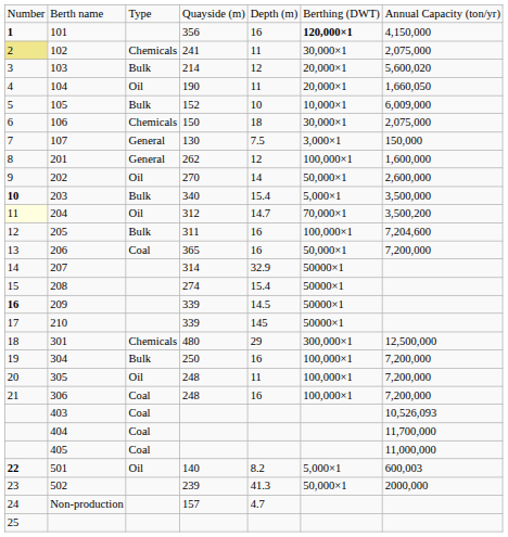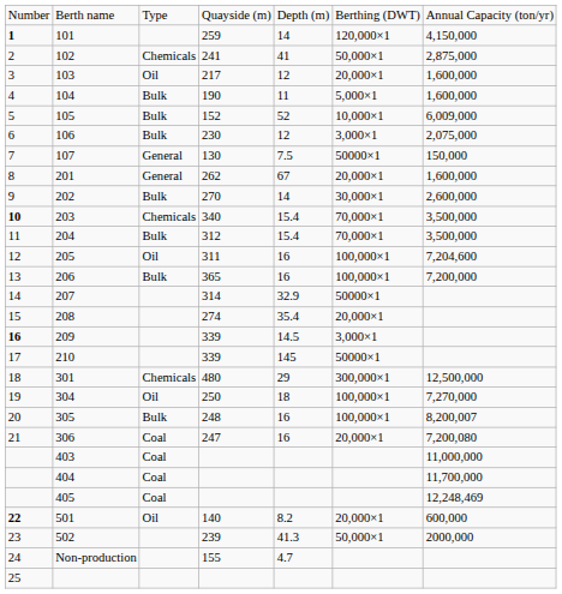101 | column 4: 356 -> 259
101 | column 5: 16 -> 14
101 | column 6: bold -> normal
102 | column 1: khaki background -> no background
102 | column 5: 11 -> 41
102 | column 6: 30,000×1 -> 50,000×1
102 | column 7: 2,075,000 -> 2,875,000
103 | column 3: Bulk -> Oil
103 | column 4: 214 -> 217
103 | column 7: 5,600,020 -> 1,600,000
104 | column 3: Oil -> Bulk
104 | column 6: 20,000×1 -> 5,000×1
104 | column 7: 1,660,050 -> 1,600,000
105 | column 5: 10 -> 52
106 | column 3: Chemicals -> Bulk
106 | column 4: 150 -> 230
106 | column 5: 18 -> 12
106 | column 6: 30,000×1 -> 3,000×1
107 | column 6: 3,000×1 -> 50000×1
201 | column 5: 12 -> 67
201 | column 6: 100,000×1 -> 20,000×1
202 | column 3: Oil -> Bulk
202 | column 6: 50,000×1 -> 30,000×1
203 | column 3: Bulk -> Chemicals
203 | column 6: 5,000×1 -> 70,000×1
204 | column 1: lightyellow background -> no background
204 | column 3: Oil -> Bulk
204 | column 5: 14.7 -> 15.4
204 | column 7: 3,500,200 -> 3,500,000
205 | column 3: Bulk -> Oil
206 | column 3: Coal -> Bulk
206 | column 6: 50,000×1 -> 100,000×1
208 | column 5: 15.4 -> 35.4
208 | column 6: 50000×1 -> 20,000×1
209 | column 6: 50000×1 -> 3,000×1
304 | column 3: Bulk -> Oil
304 | column 5: 16 -> 18
304 | column 7: 7,200,000 -> 7,270,000
305 | column 3: Oil -> Bulk
305 | column 5: 11 -> 16
305 | column 7: 7,200,000 -> 8,200,007
306 | column 4: 248 -> 247
306 | column 6: 100,000×1 -> 20,000×1
306 | column 7: 7,200,000 -> 7,200,080
403 | column 7: 10,526,093 -> 11,000,000
405 | column 7: 11,000,000 -> 12,248,469
501 | column 6: 5,000×1 -> 20,000×1
501 | column 7: 600,003 -> 600,000
Non-production | column 4: 157 -> 155
